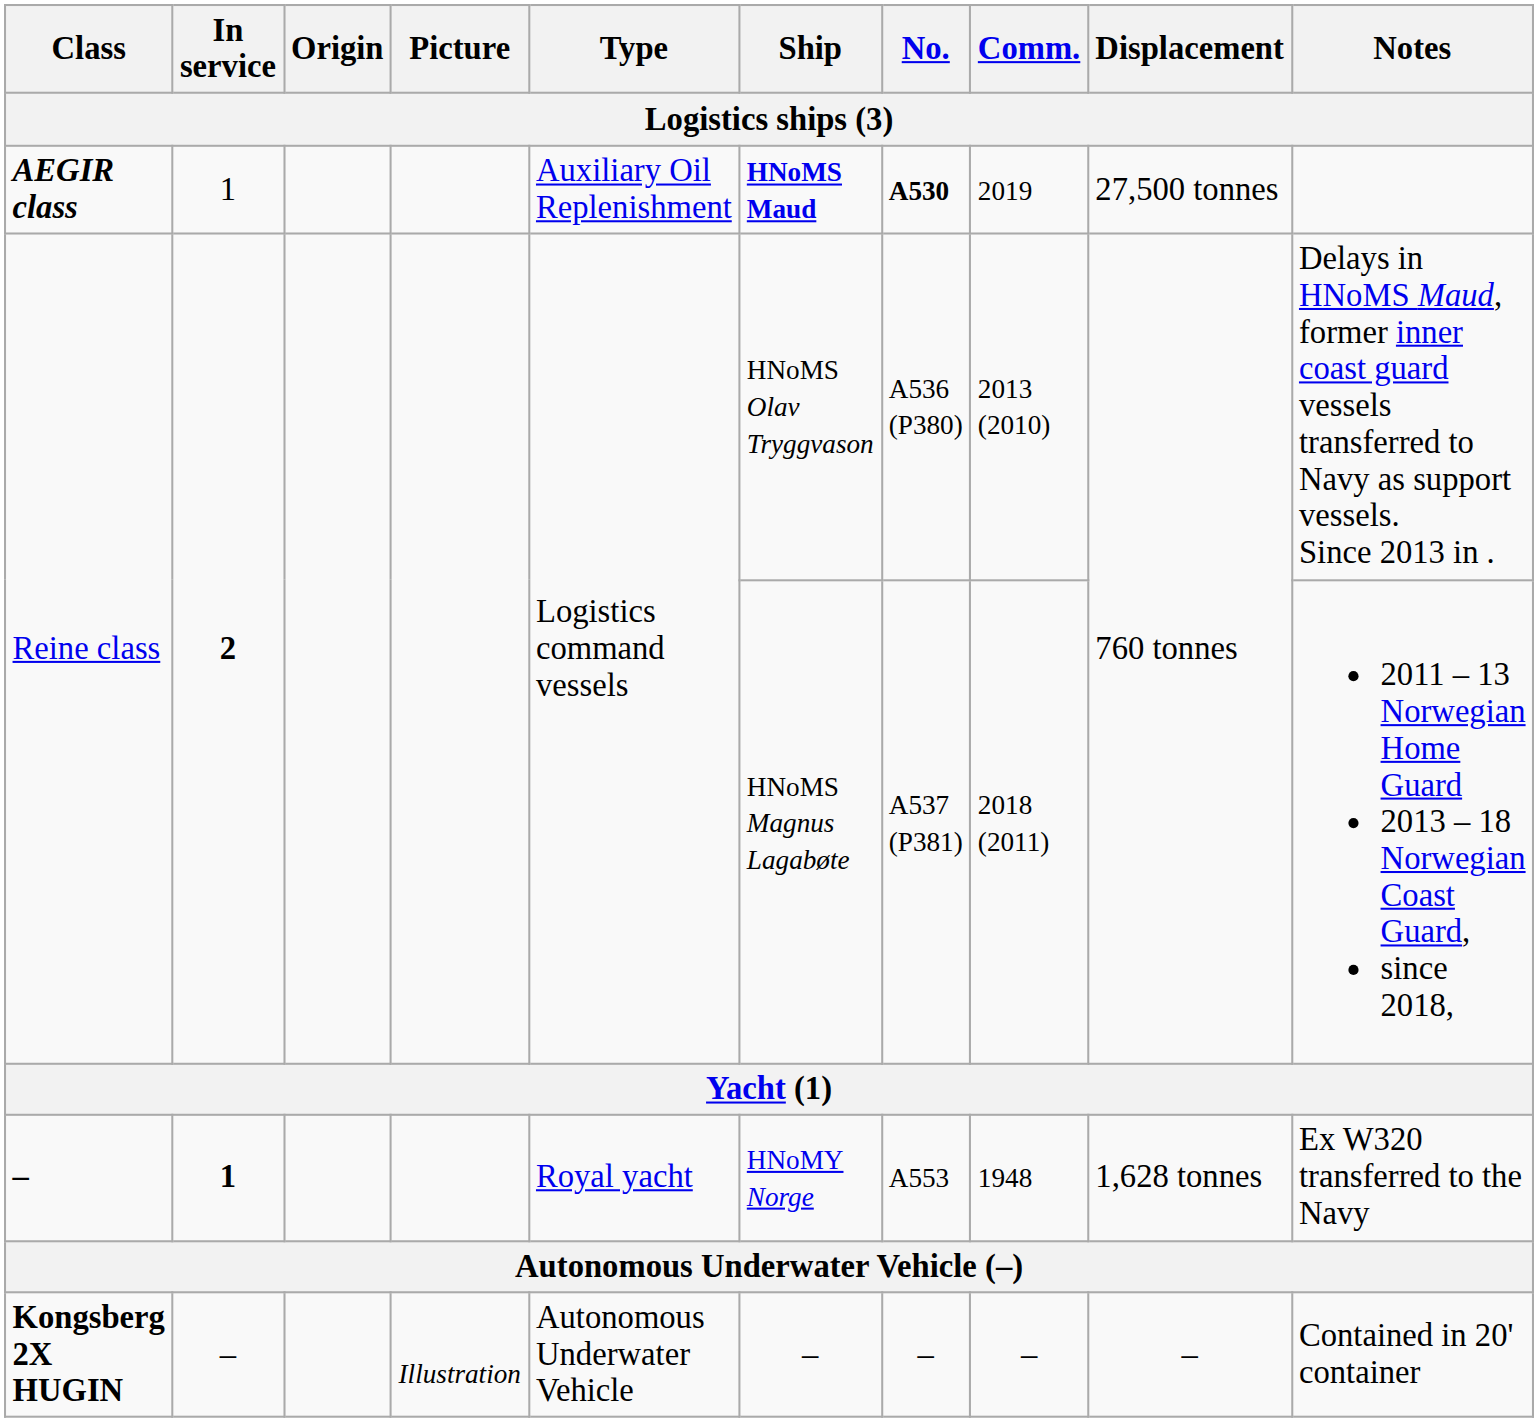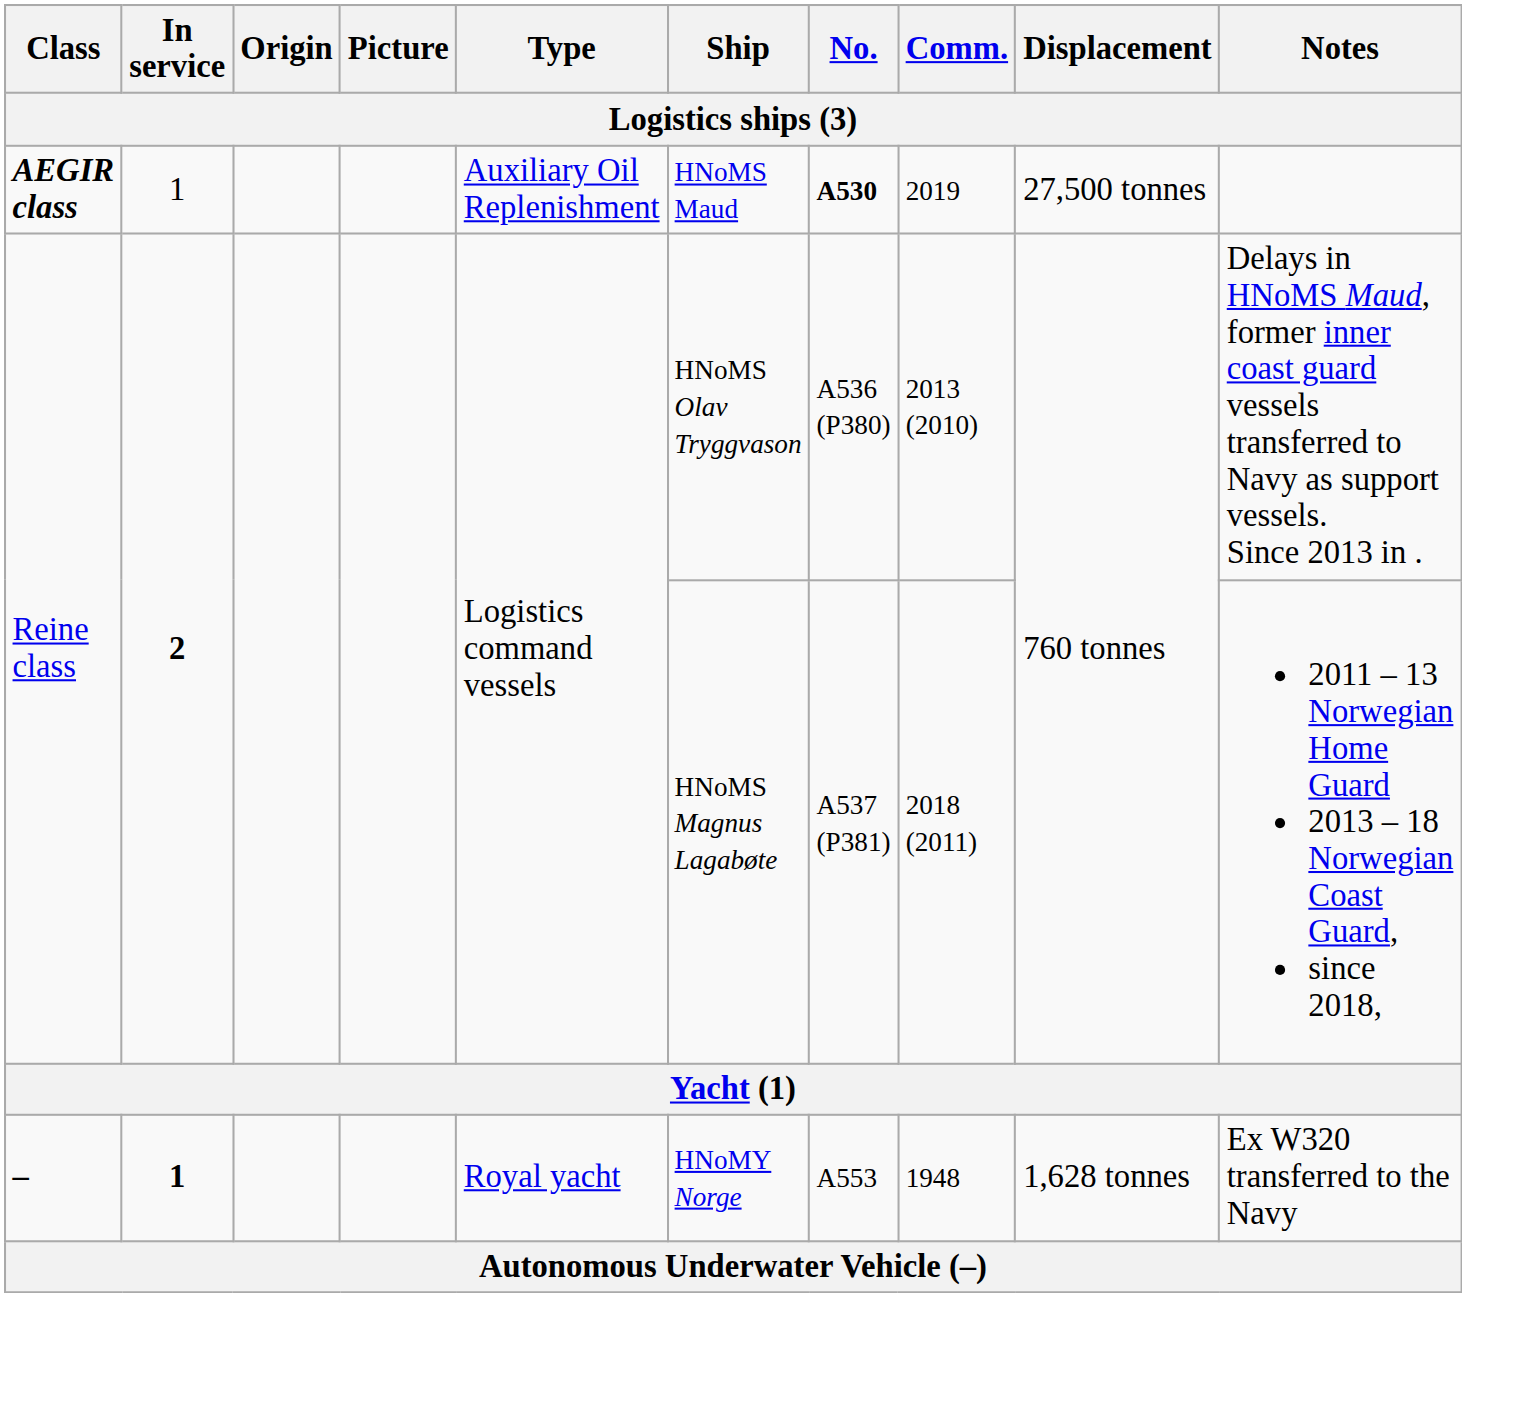AEGIR class | Ship: bold -> normal
- row: Kongsberg 2X HUGIN | – | Illustration | Autonomous Underwater Vehicle | – | – | – | – | Contained in 20' container
